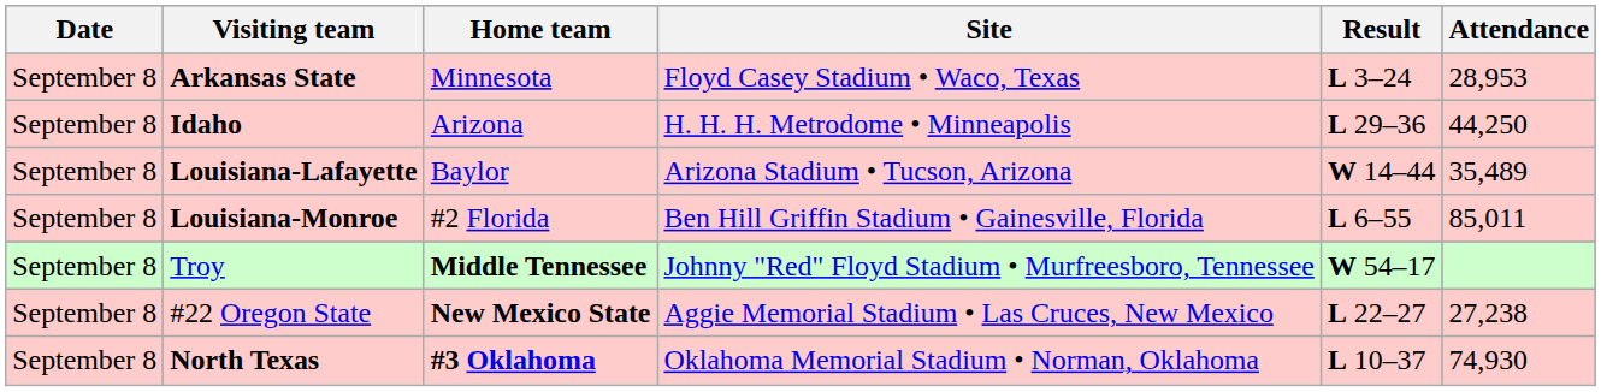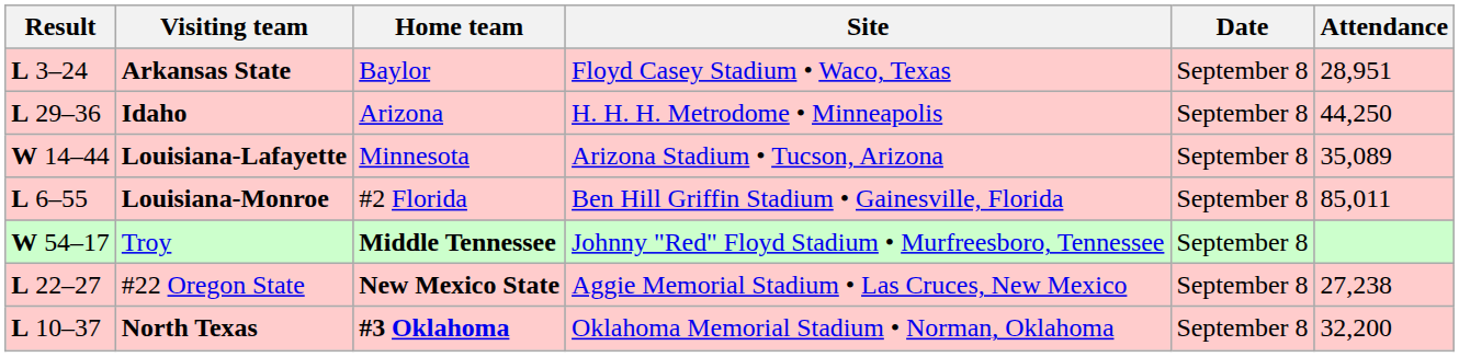columns swapped: Date <-> Result
Arkansas State | Home team: Minnesota -> Baylor
Arkansas State | Attendance: 28,953 -> 28,951
Louisiana-Lafayette | Home team: Baylor -> Minnesota
Louisiana-Lafayette | Attendance: 35,489 -> 35,089
North Texas | Attendance: 74,930 -> 32,200
